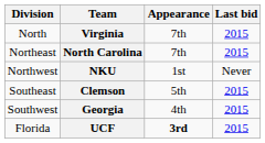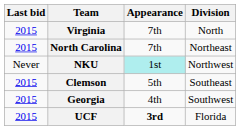columns swapped: Division <-> Last bid
NKU | Appearance: no background -> paleturquoise background
